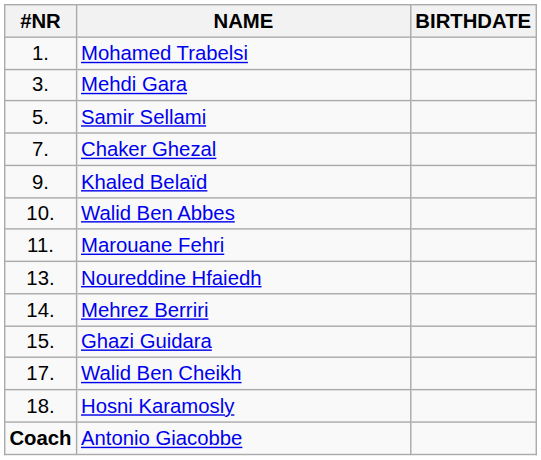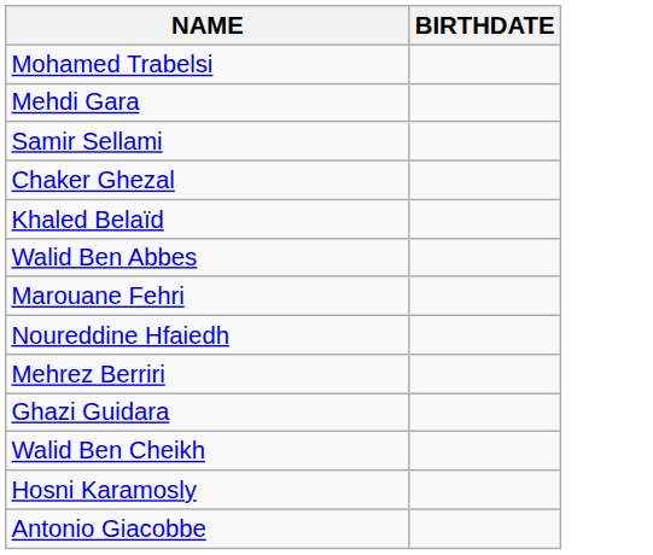- column: #NR | 1. | 3. | 5. | 7. | 9. | 10. | 11. | 13. | 14. | 15. | 17. | 18. | Coach
